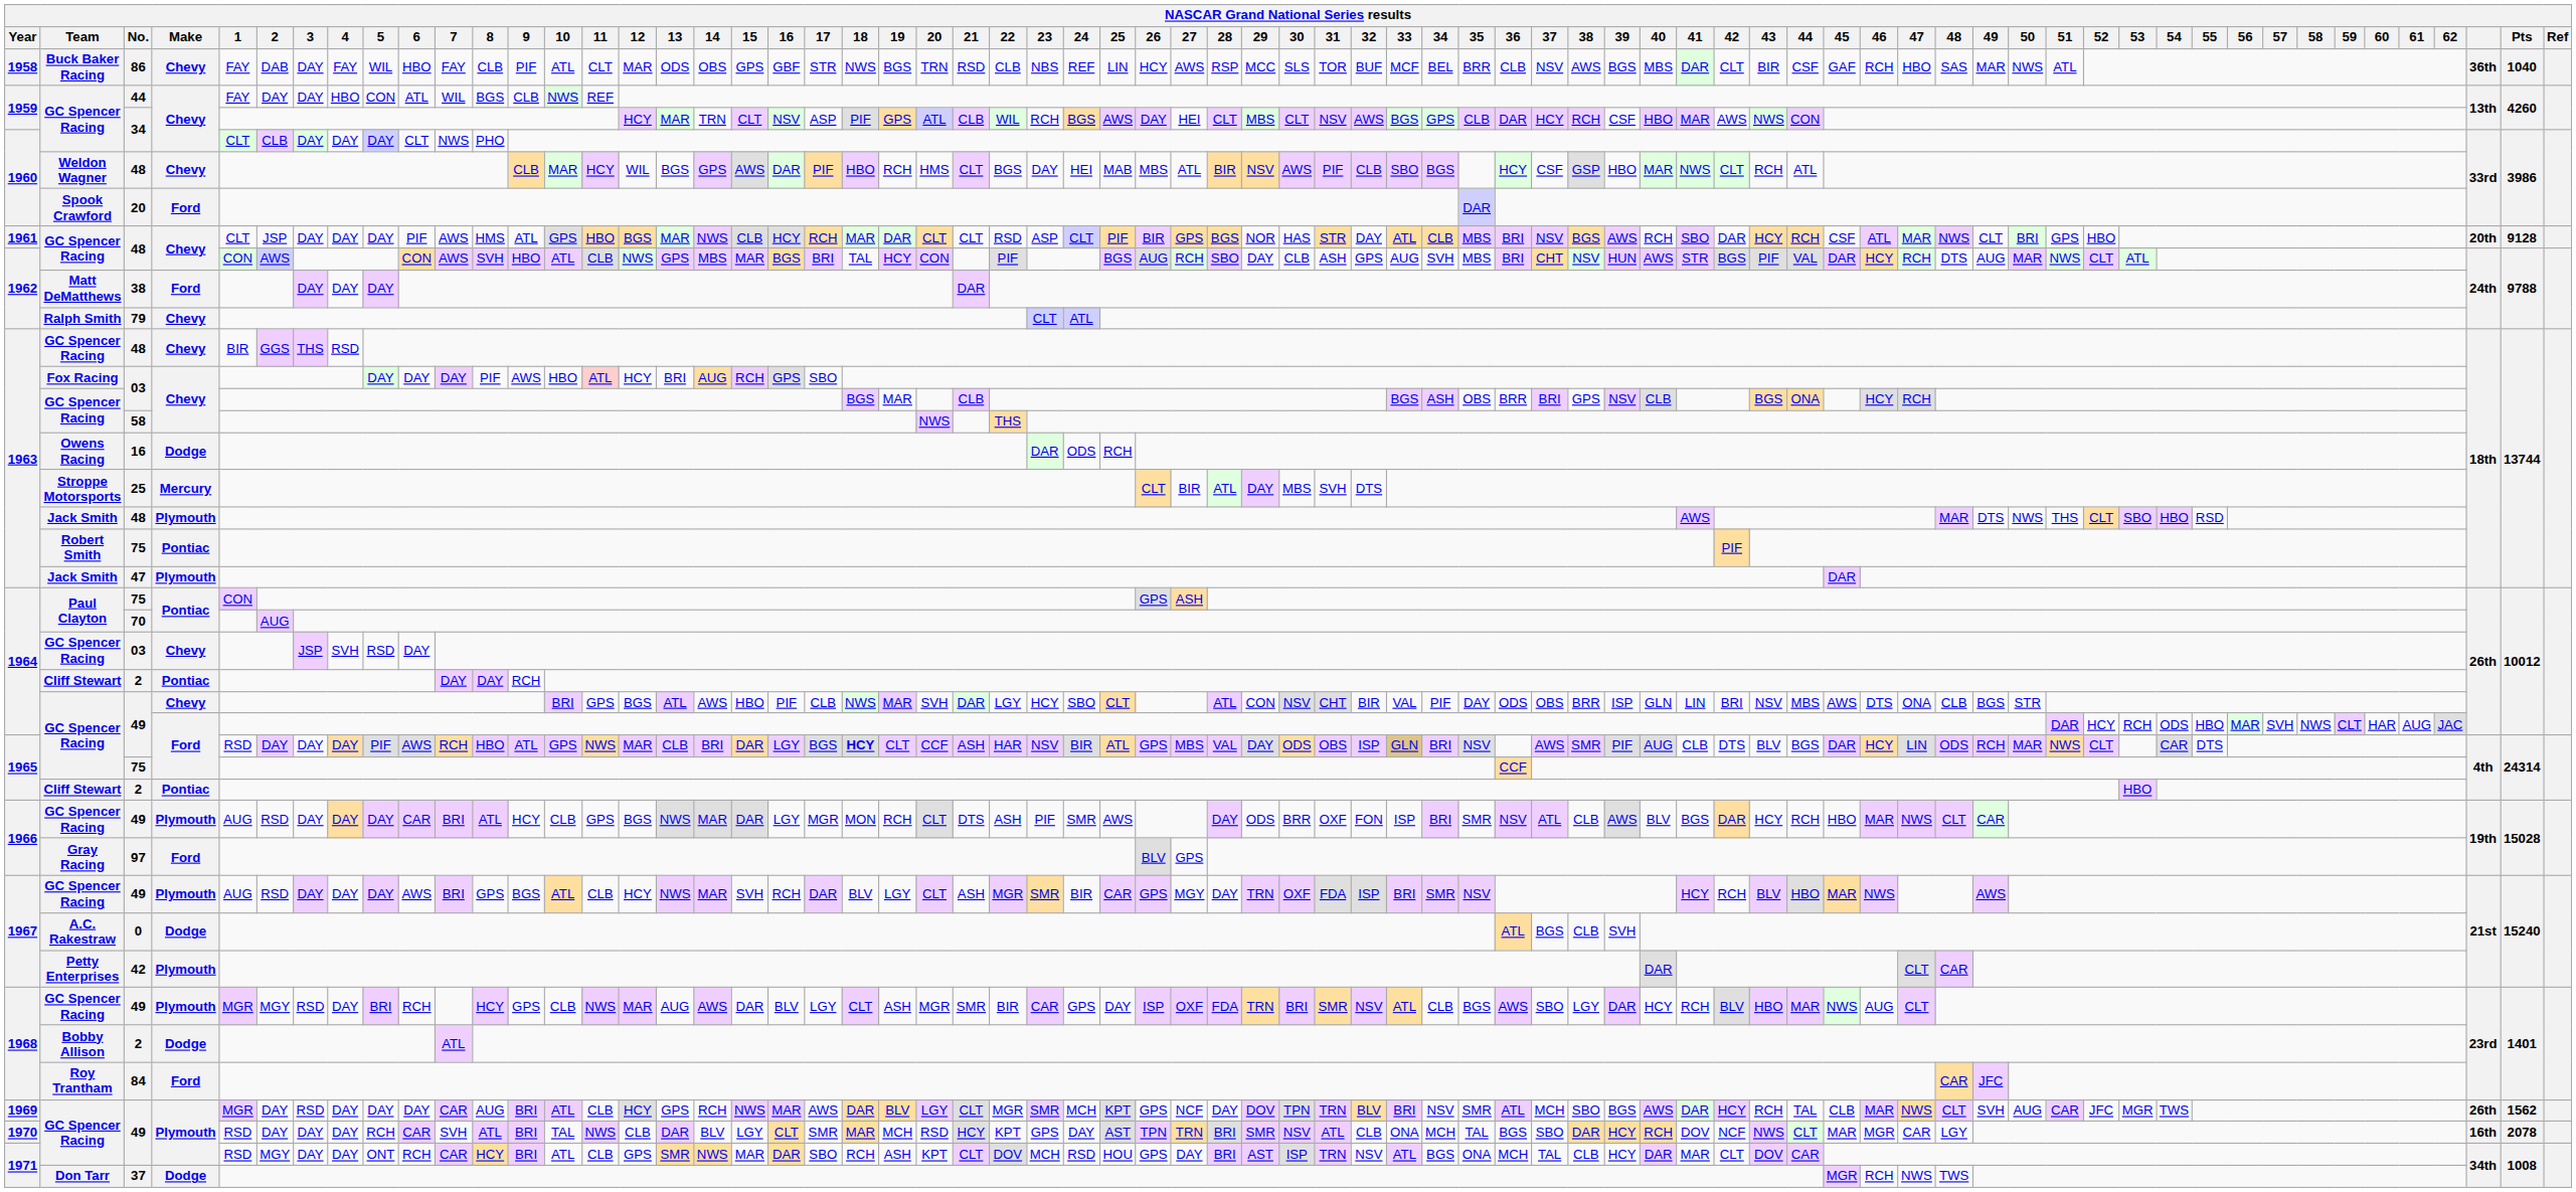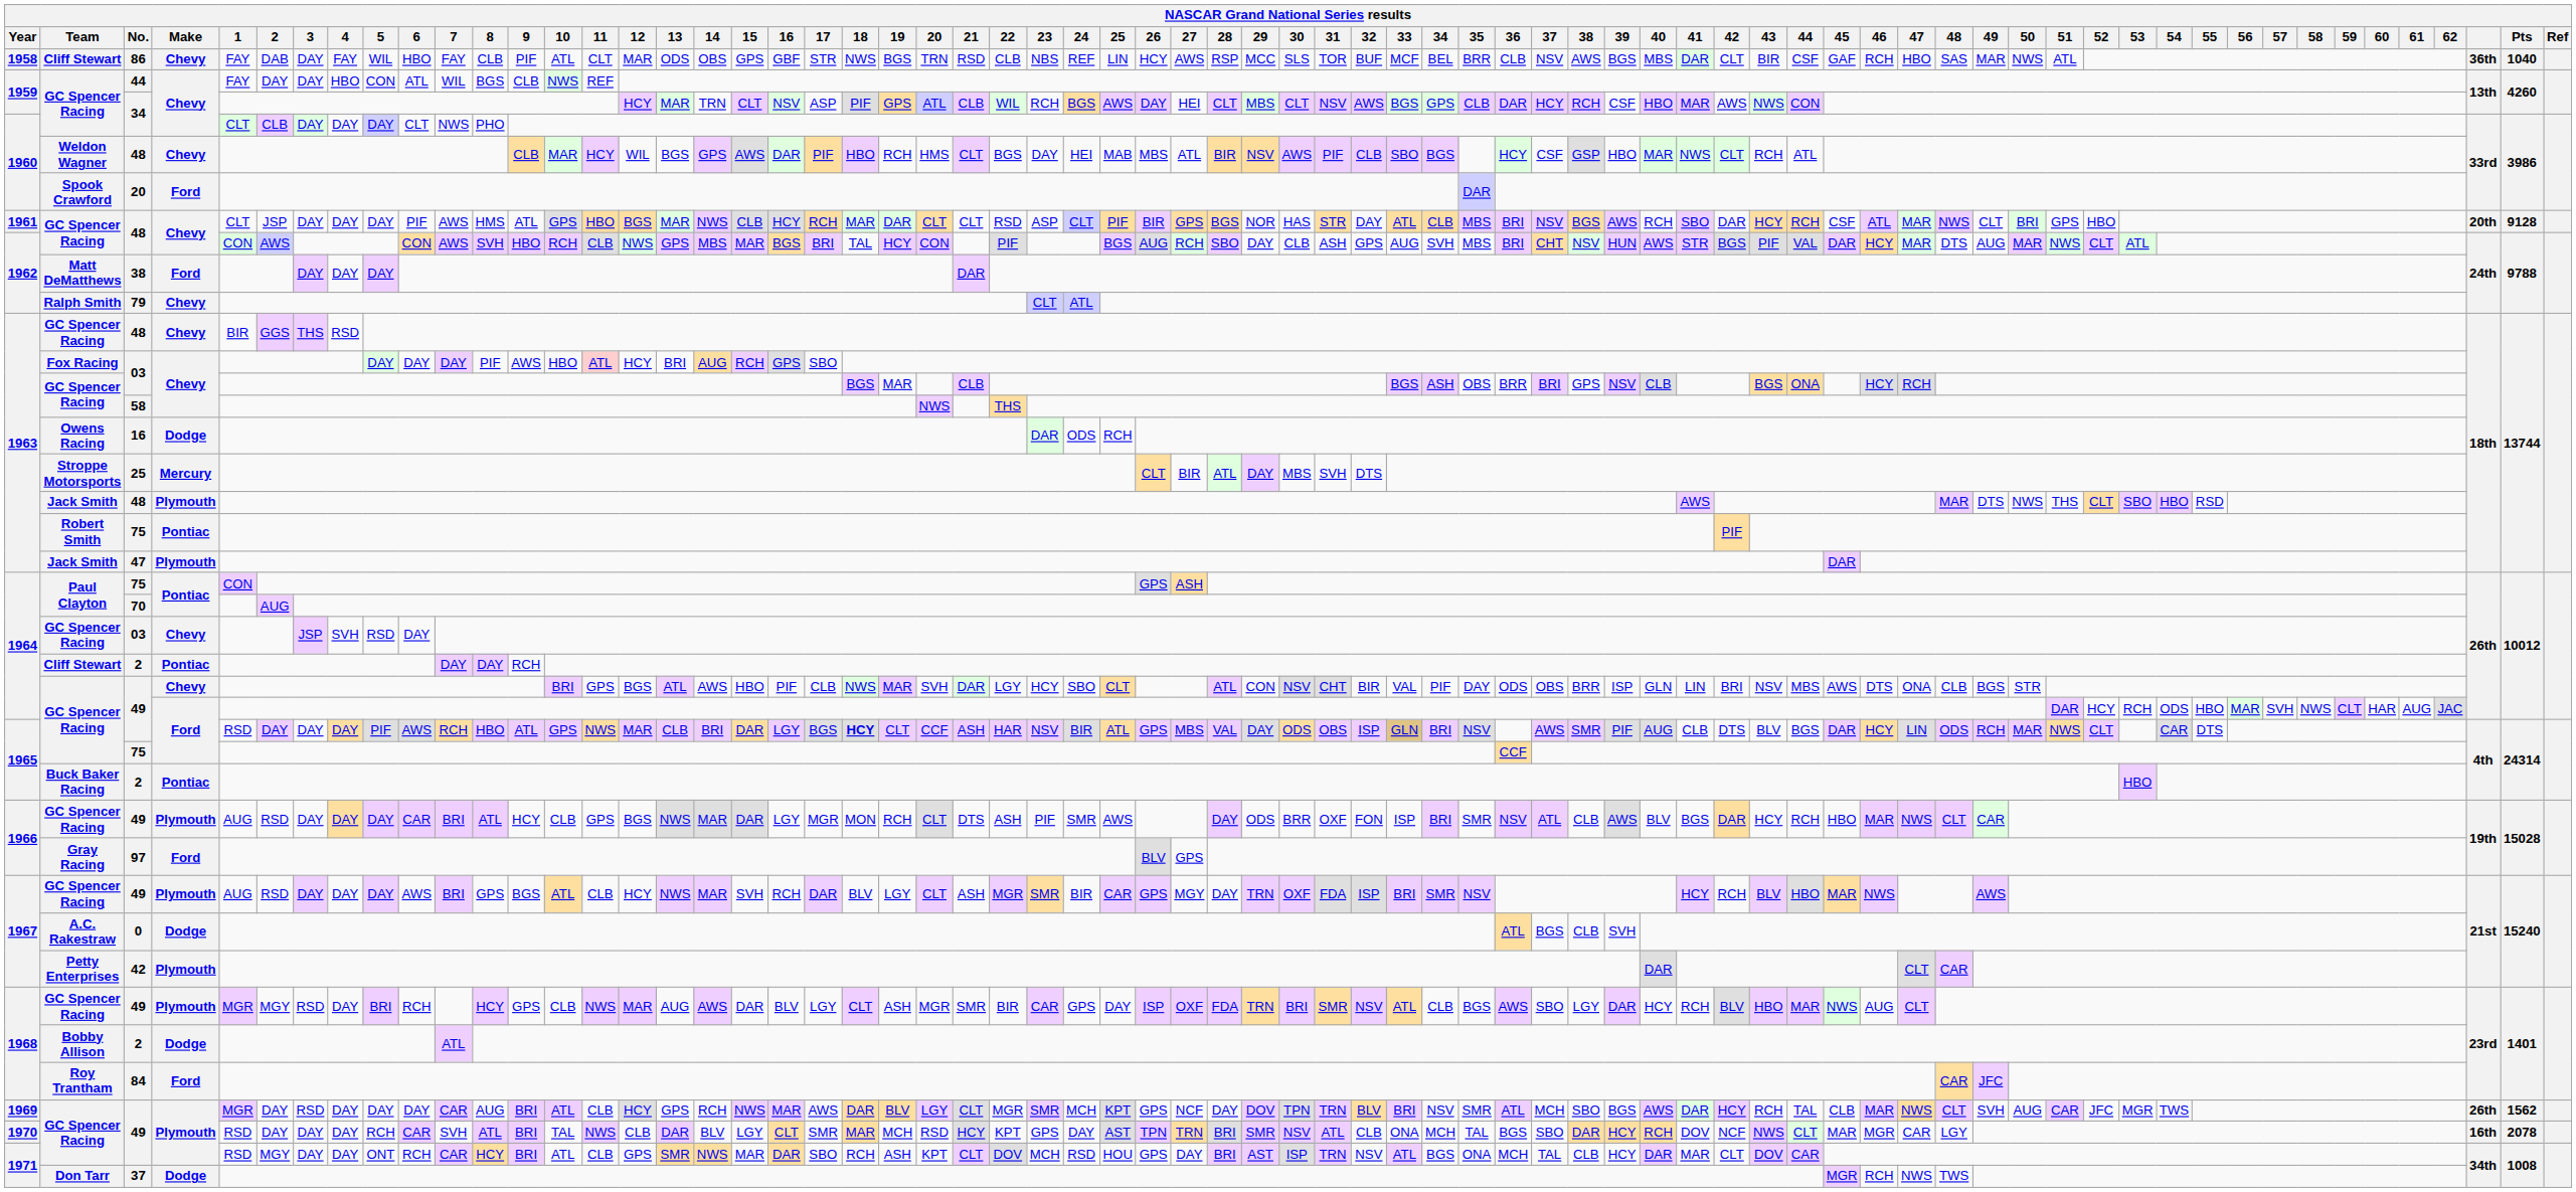86 | Team: Buck Baker Racing -> Cliff Stewart
1962 / 48 | 10: ATL -> RCH
1962 / 48 | 47: RCH -> MAR
1965 / 2 | Team: Cliff Stewart -> Buck Baker Racing
